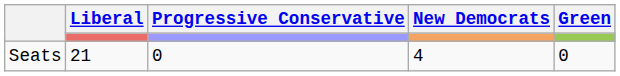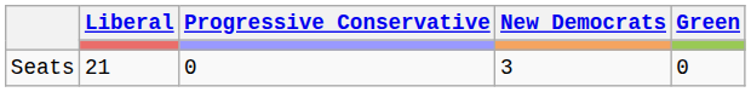Seats | New Democrats: 4 -> 3
